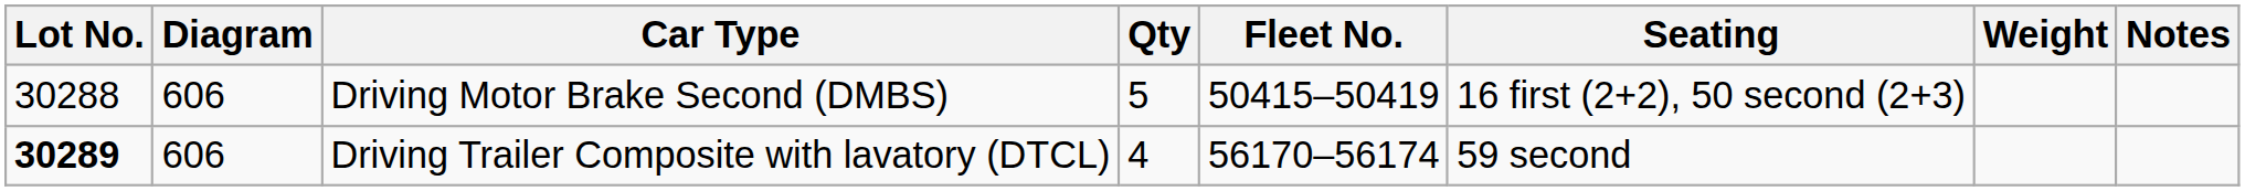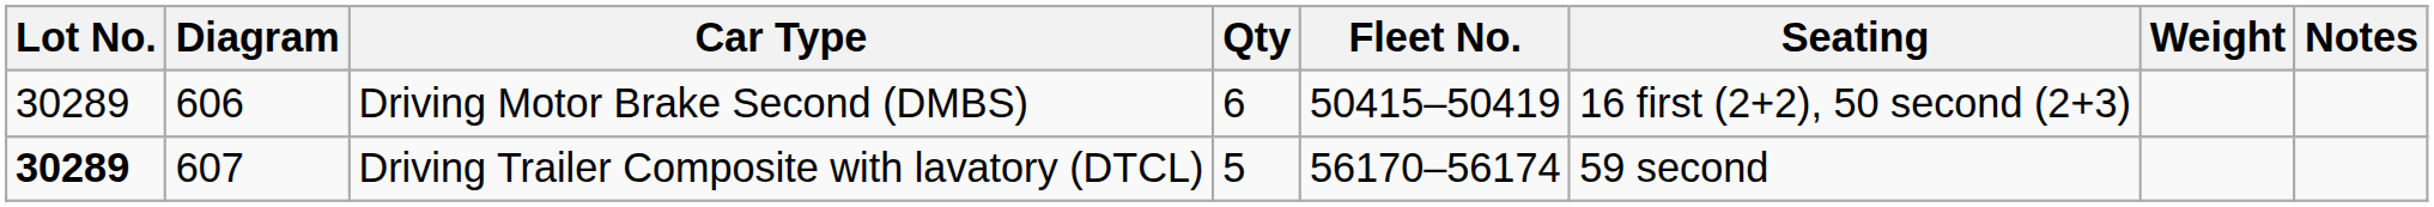Driving Motor Brake Second (DMBS) | Lot No.: 30288 -> 30289
Driving Motor Brake Second (DMBS) | Qty: 5 -> 6
Driving Trailer Composite with lavatory (DTCL) | Diagram: 606 -> 607
Driving Trailer Composite with lavatory (DTCL) | Qty: 4 -> 5
